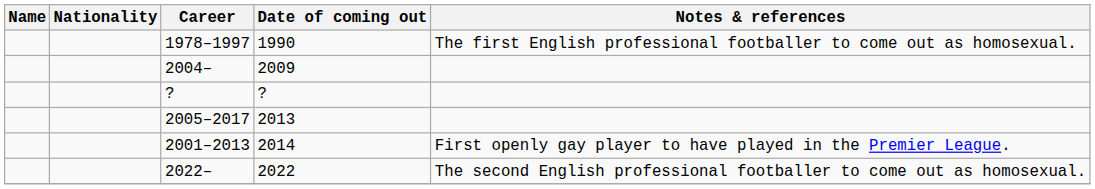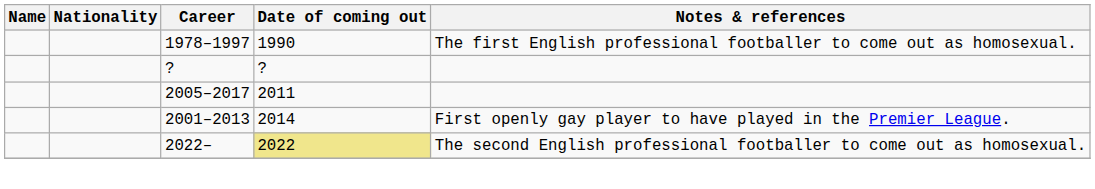- row: 2004– | 2009
2005–2017 | Date of coming out: 2013 -> 2011
2022– | Date of coming out: no background -> khaki background
